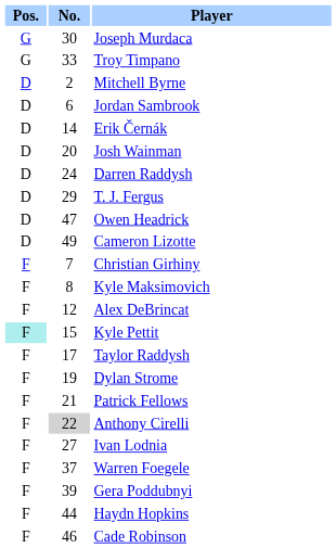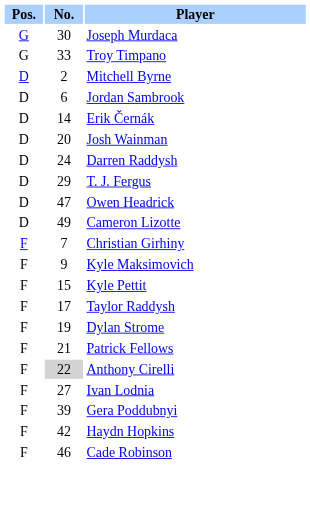Kyle Maksimovich | No.: 8 -> 9
- row: F | 12 | Alex DeBrincat
Kyle Pettit | Pos.: paleturquoise background -> no background
- row: F | 37 | Warren Foegele
Haydn Hopkins | No.: 44 -> 42
